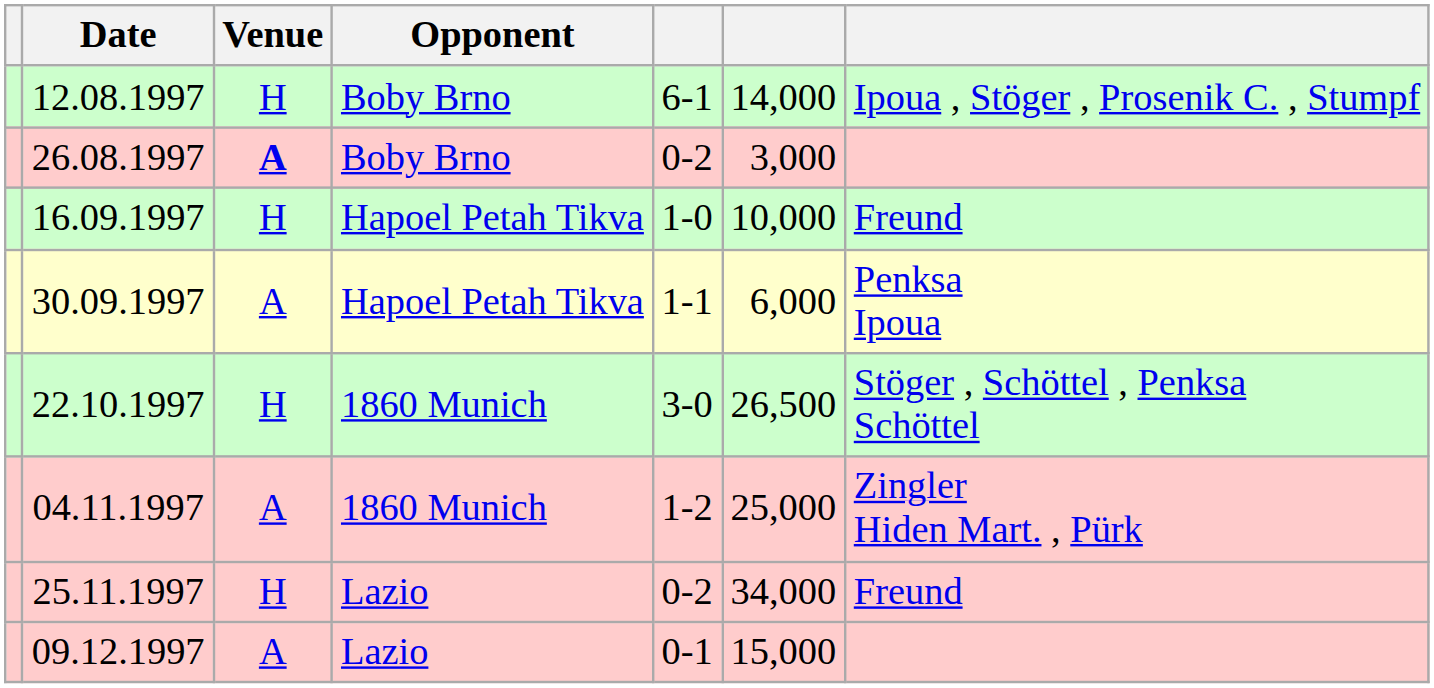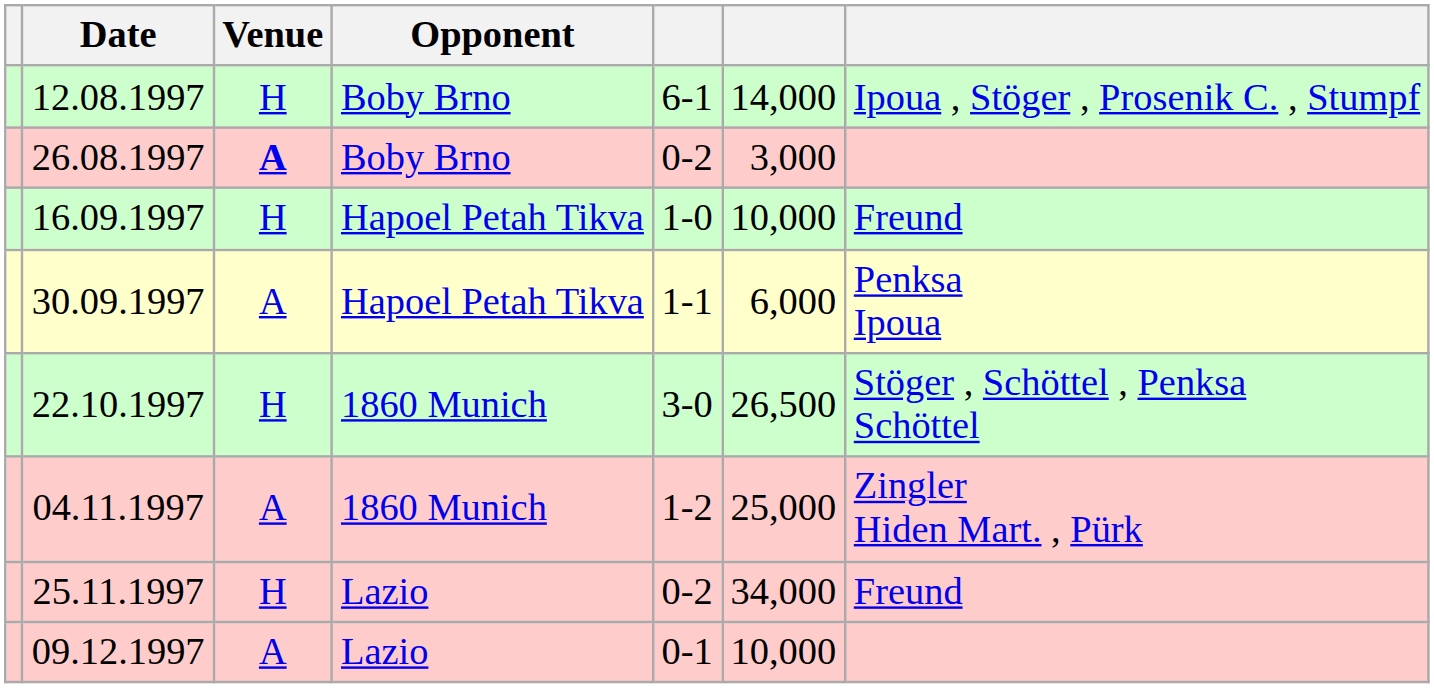09.12.1997 | column 6: 15,000 -> 10,000
